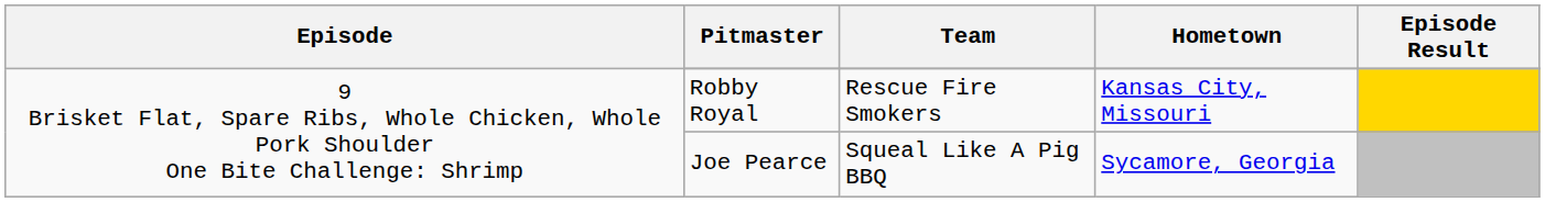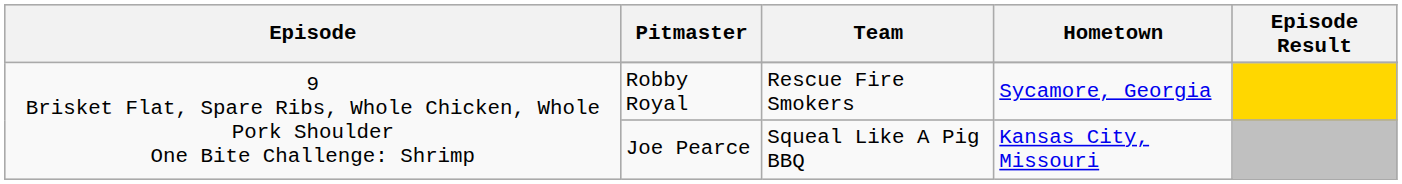Robby Royal | Hometown: Kansas City, Missouri -> Sycamore, Georgia
Joe Pearce | Hometown: Sycamore, Georgia -> Kansas City, Missouri
